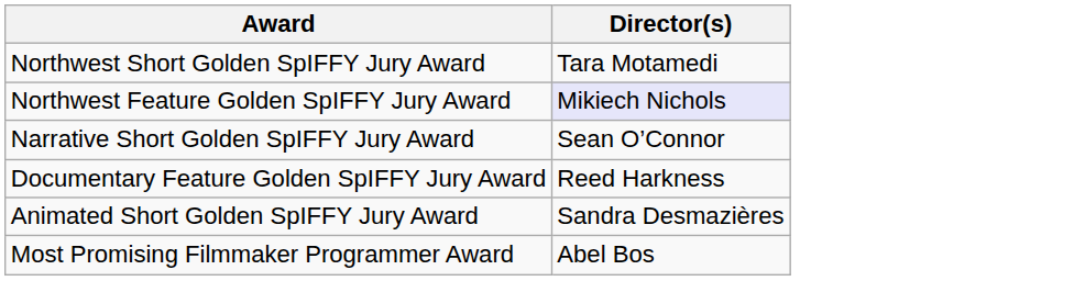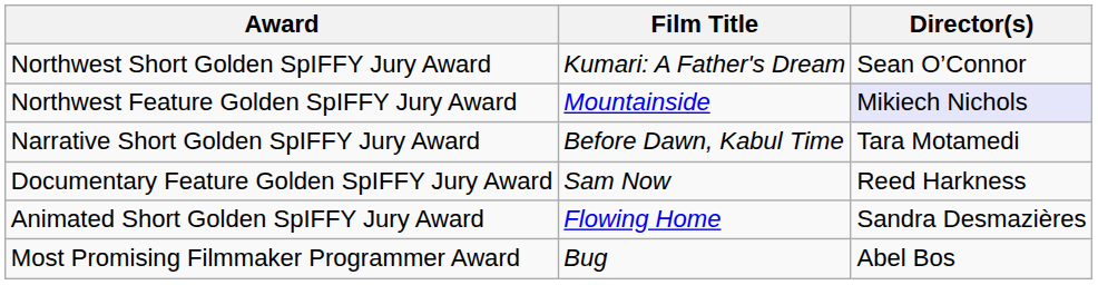+ column: Film Title | Kumari: A Father's Dream | Mountainside | Before Dawn, Kabul Time | Sam Now | Flowing Home | Bug
Northwest Short Golden SpIFFY Jury Award | Director(s): Tara Motamedi -> Sean O’Connor
Narrative Short Golden SpIFFY Jury Award | Director(s): Sean O’Connor -> Tara Motamedi
